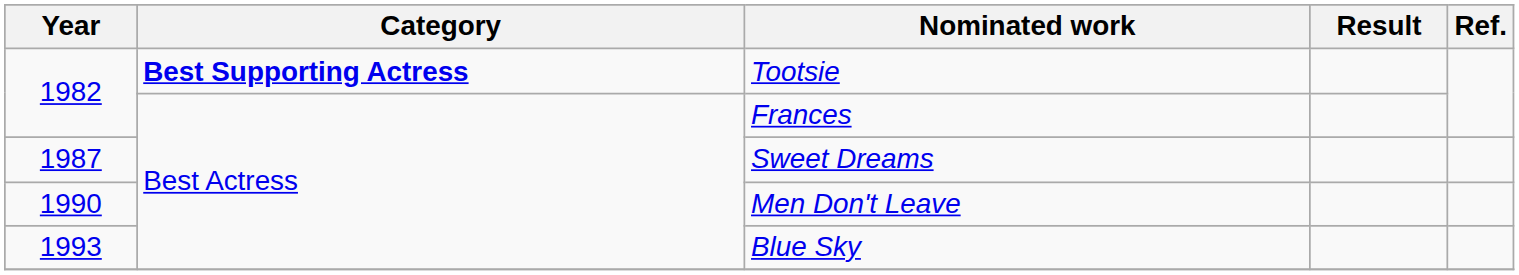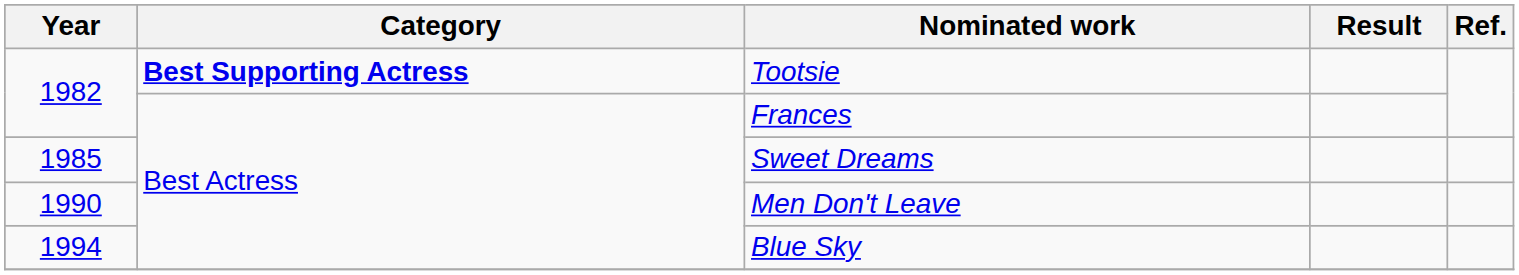Sweet Dreams | Year: 1987 -> 1985
Blue Sky | Year: 1993 -> 1994
